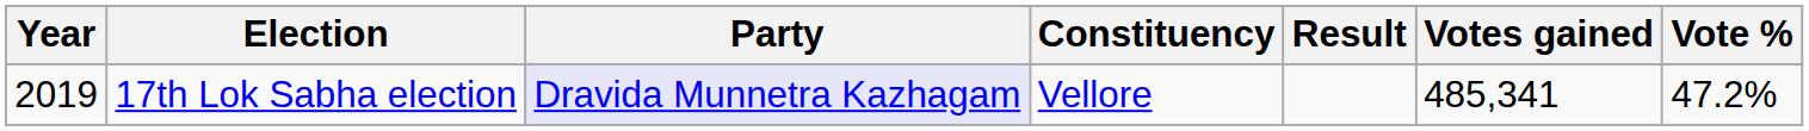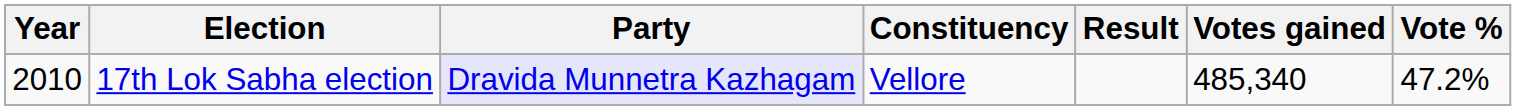17th Lok Sabha election | Year: 2019 -> 2010
17th Lok Sabha election | Votes gained: 485,341 -> 485,340
